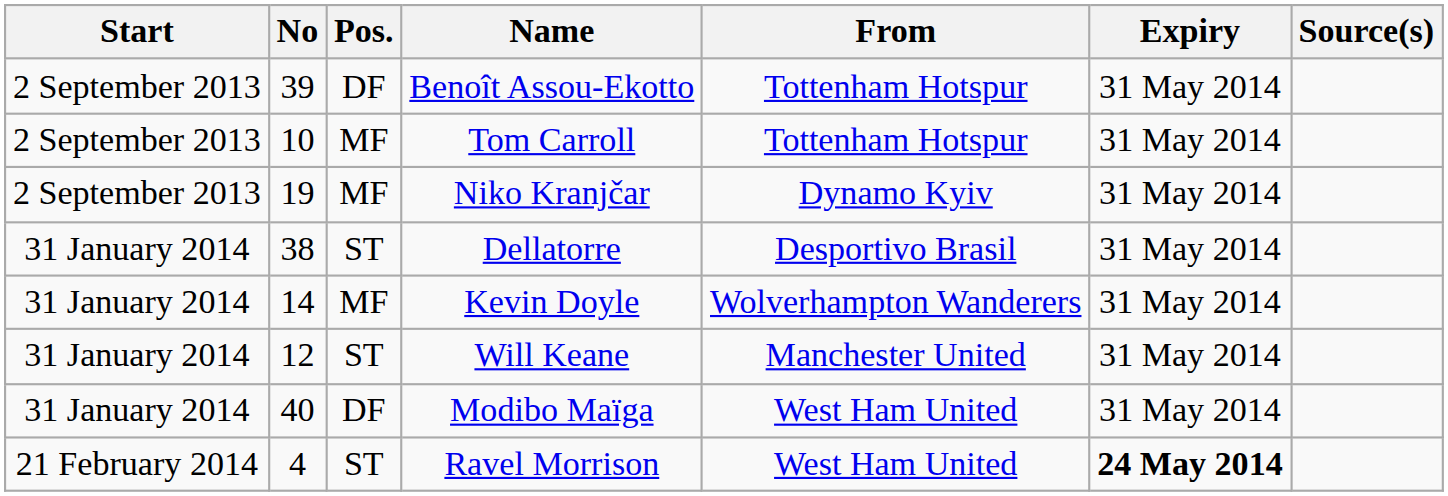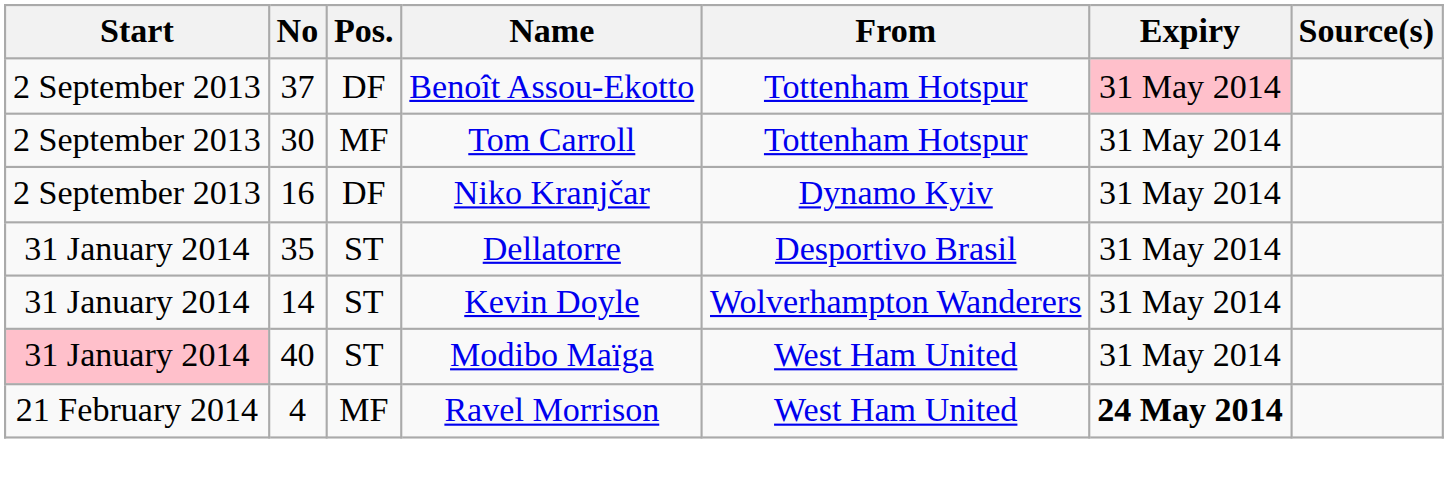Benoît Assou-Ekotto | No: 39 -> 37
Benoît Assou-Ekotto | Expiry: no background -> pink background
Tom Carroll | No: 10 -> 30
Niko Kranjčar | No: 19 -> 16
Niko Kranjčar | Pos.: MF -> DF
Dellatorre | No: 38 -> 35
Kevin Doyle | Pos.: MF -> ST
- row: 31 January 2014 | 12 | ST | Will Keane | Manchester United | 31 May 2014
Modibo Maïga | Start: no background -> pink background
Modibo Maïga | Pos.: DF -> ST
Ravel Morrison | Pos.: ST -> MF
